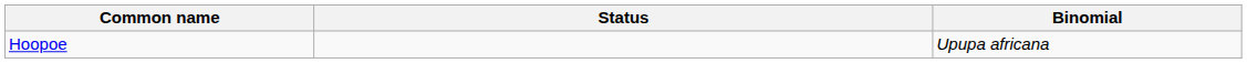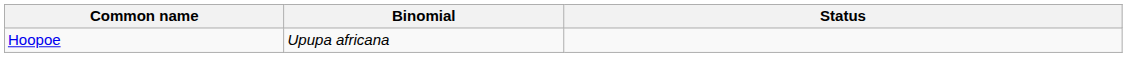columns swapped: Binomial <-> Status
